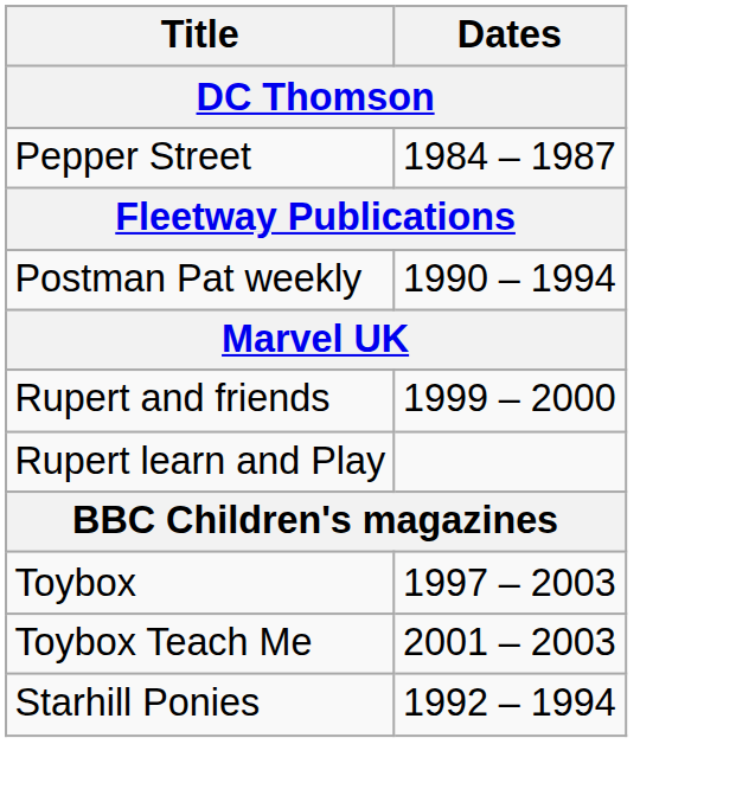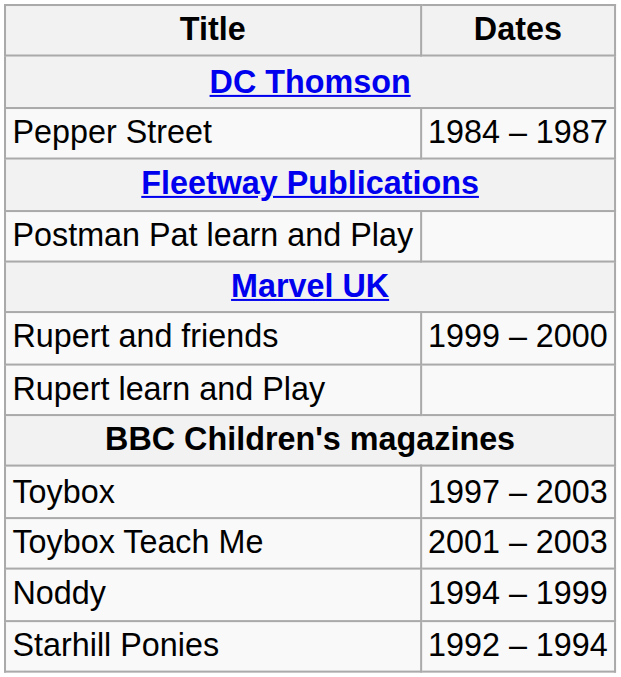- row: Postman Pat weekly | 1990 – 1994
+ row: Postman Pat learn and Play
+ row: Noddy | 1994 – 1999
